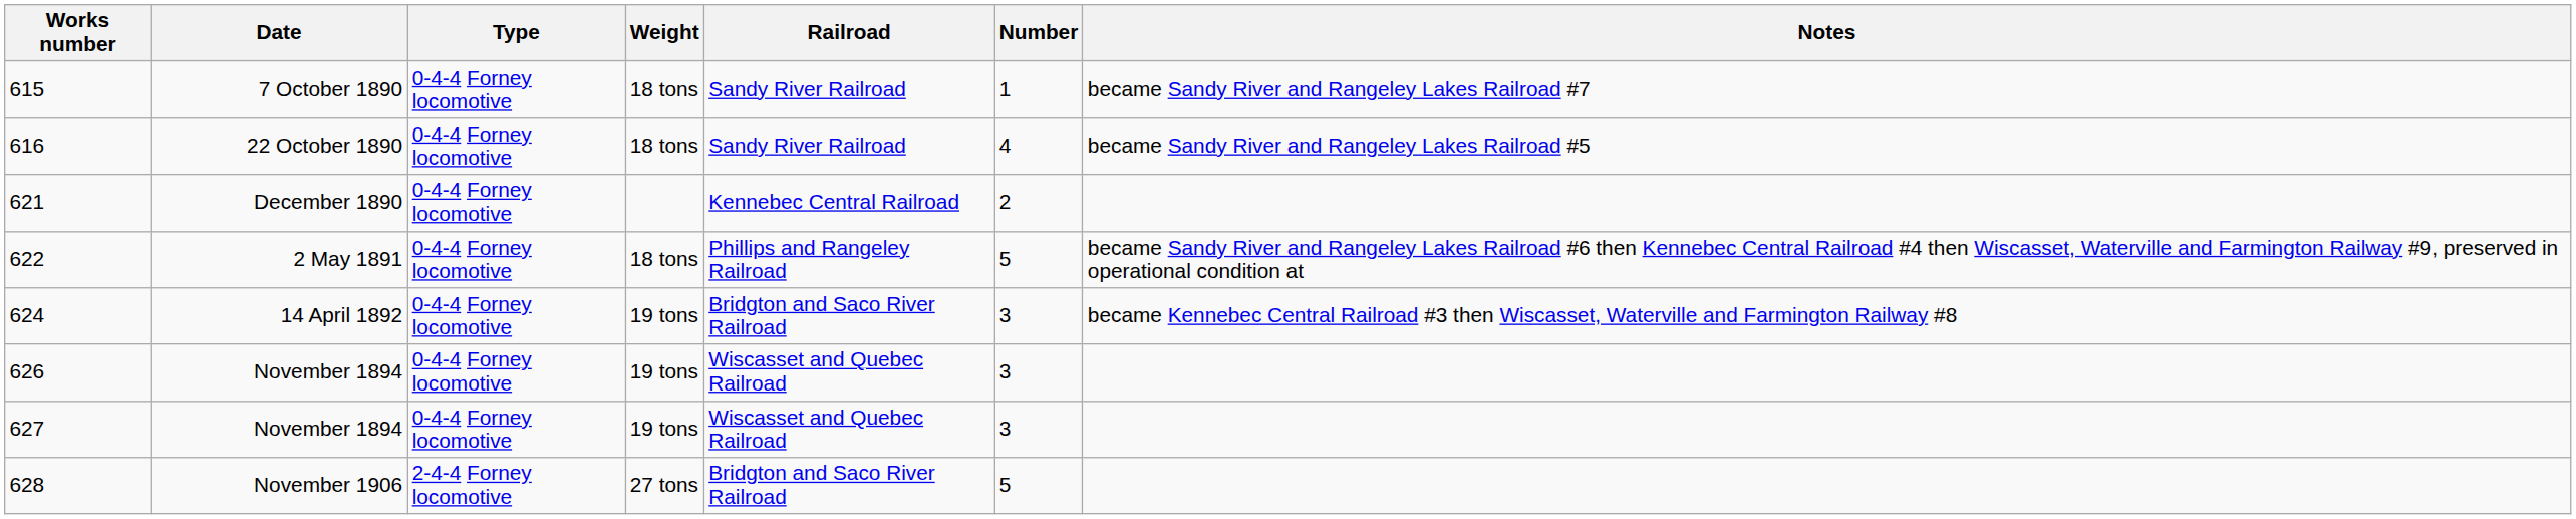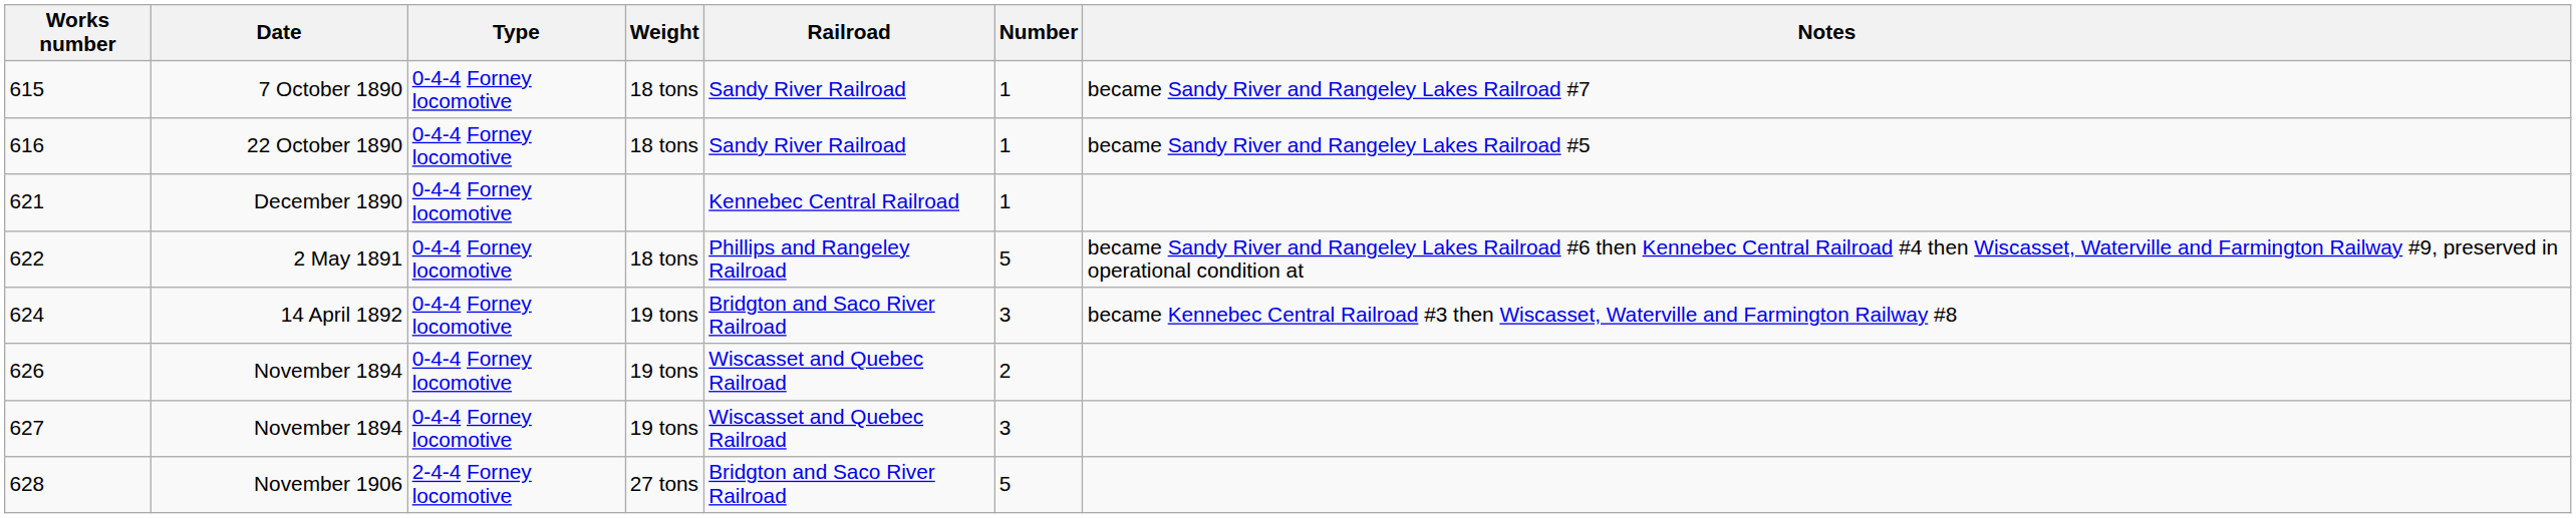616 | Number: 4 -> 1
621 | Number: 2 -> 1
626 | Number: 3 -> 2
